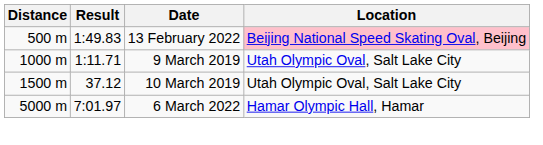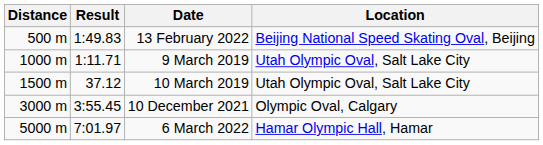13 February 2022 | Location: pink background -> no background
+ row: 3000 m | 3:55.45 | 10 December 2021 | Olympic Oval, Calgary
